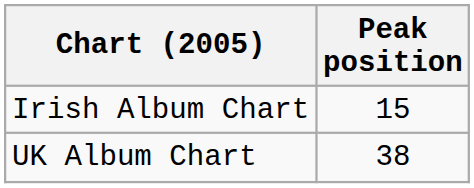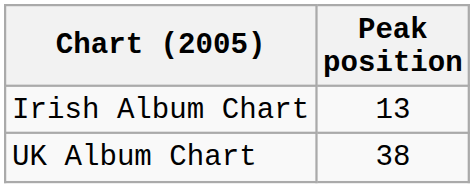Irish Album Chart | Peak position: 15 -> 13
